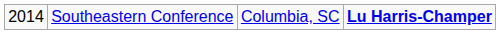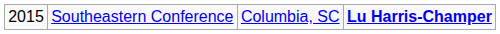Southeastern Conference | column 1: 2014 -> 2015
